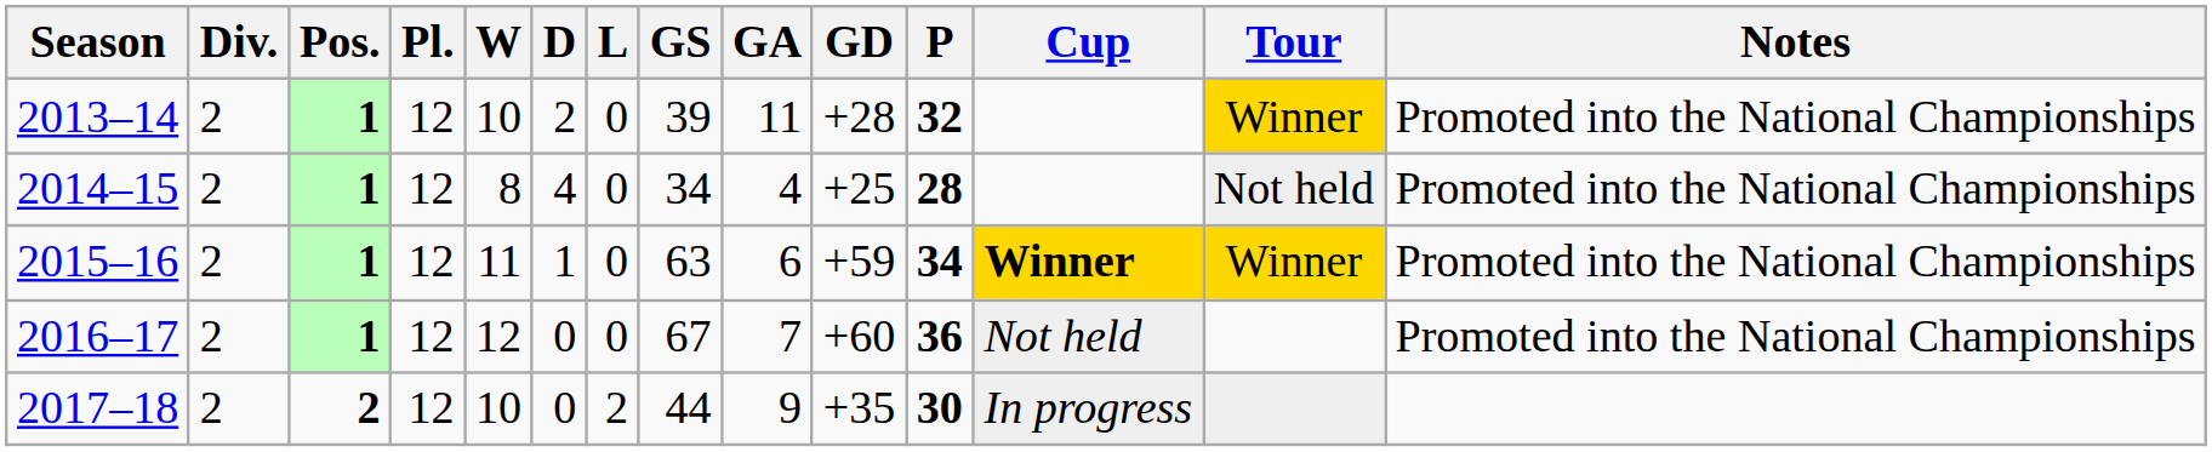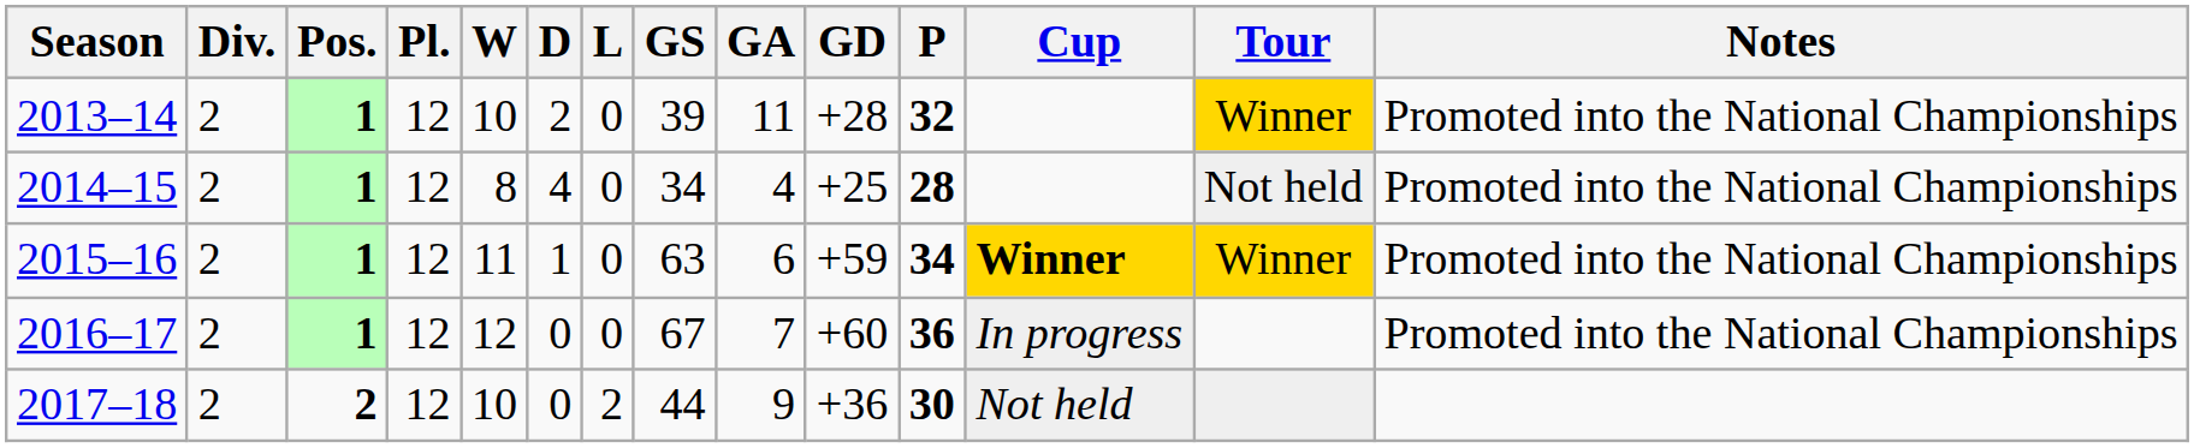2016–17 | Cup: Not held -> In progress
2017–18 | GD: +35 -> +36
2017–18 | Cup: In progress -> Not held
